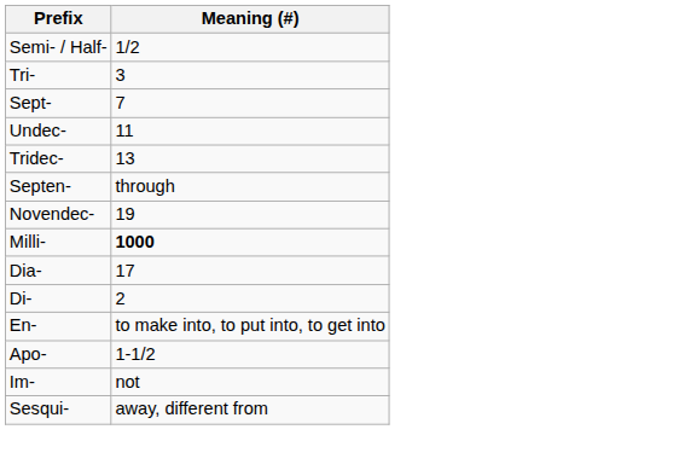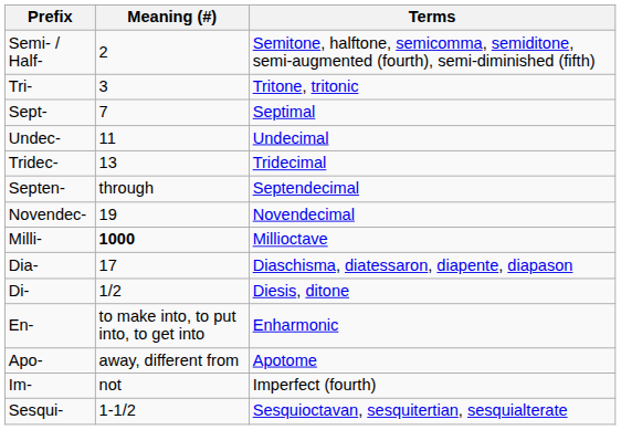+ column: Terms | Semitone, halftone, semicomma, semiditone, semi-augmented (fourth), semi-diminished (fifth) | Tritone, tritonic | Septimal | Undecimal | Tridecimal | Septendecimal | Novendecimal | Millioctave | Diaschisma, diatessaron, diapente, diapason | Diesis, ditone | Enharmonic | Apotome | Imperfect (fourth) | Sesquioctavan, sesquitertian, sesquialterate
Semi- / Half- | Meaning (#): 1/2 -> 2
Di- | Meaning (#): 2 -> 1/2
Apo- | Meaning (#): 1-1/2 -> away, different from
Sesqui- | Meaning (#): away, different from -> 1-1/2
